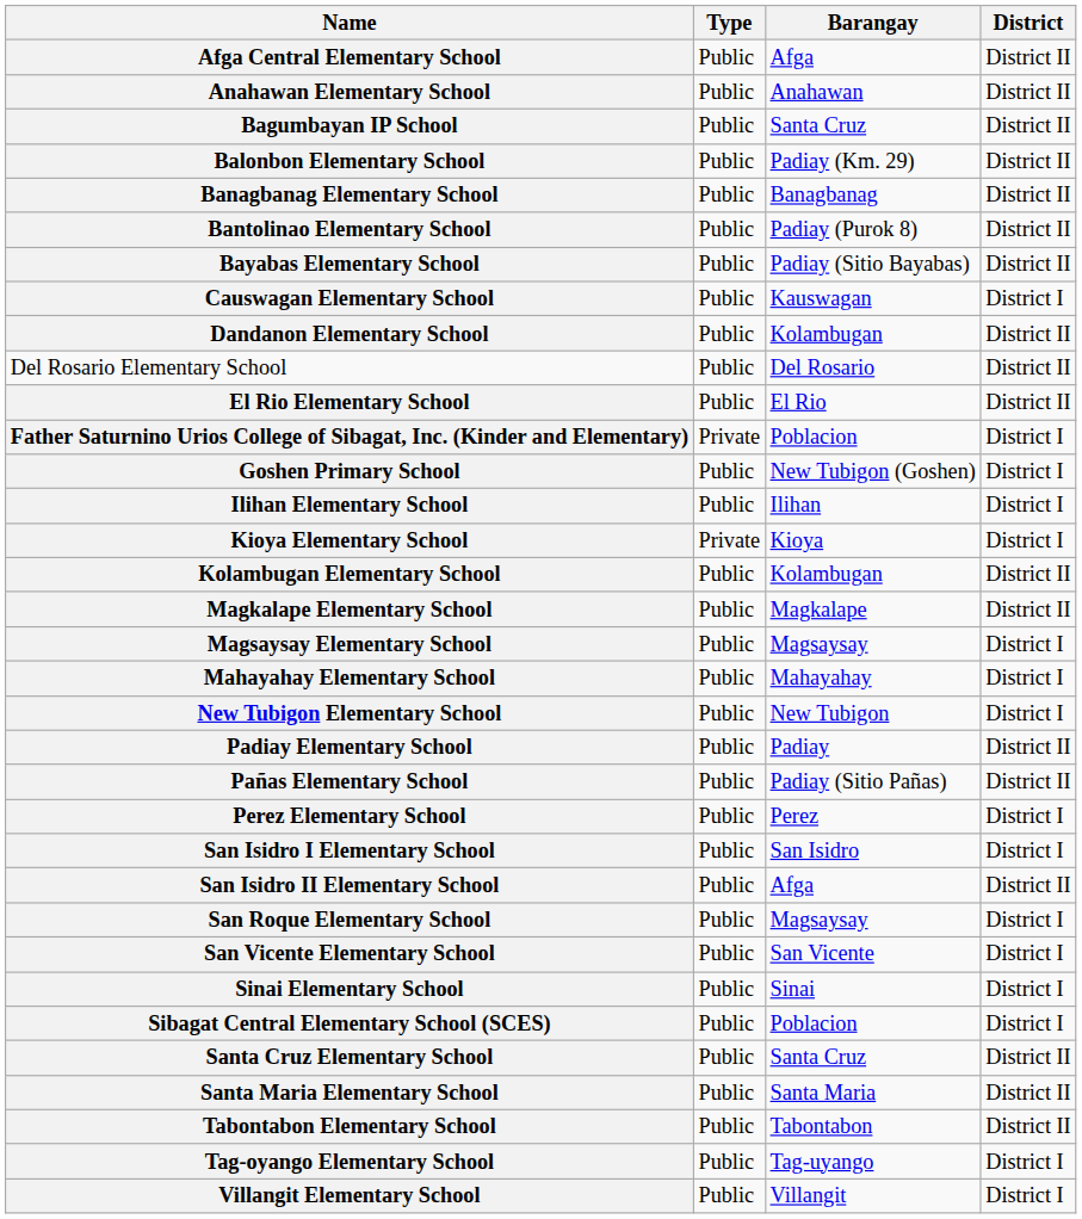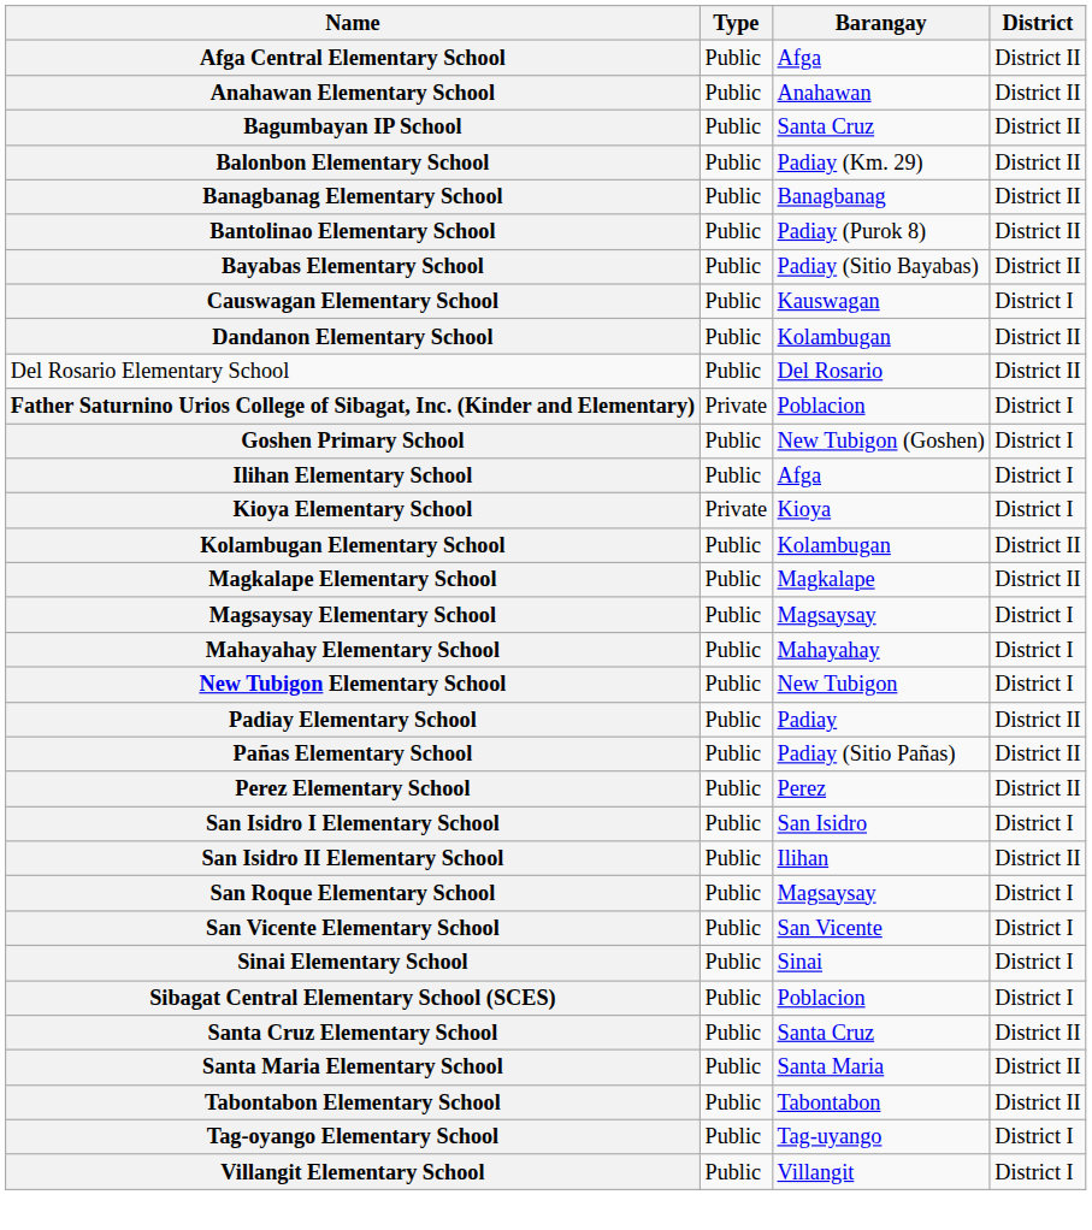- row: El Rio Elementary School | Public | El Rio | District II
Ilihan Elementary School | Barangay: Ilihan -> Afga
Perez Elementary School | District: District I -> District II
San Isidro II Elementary School | Barangay: Afga -> Ilihan
